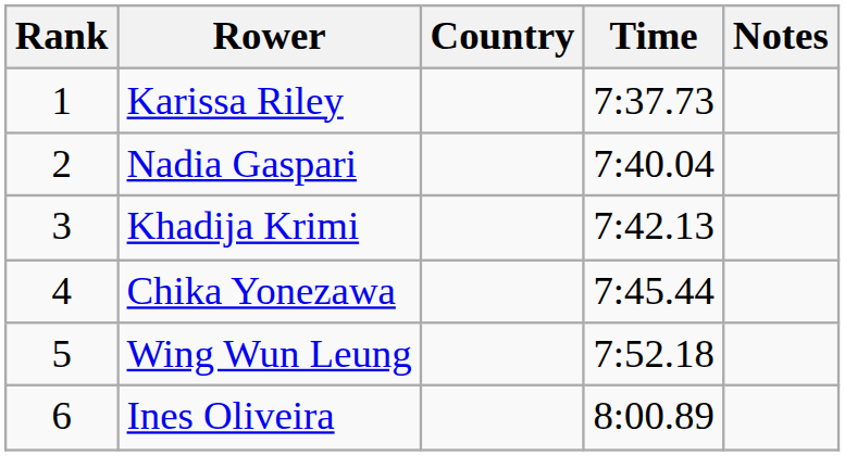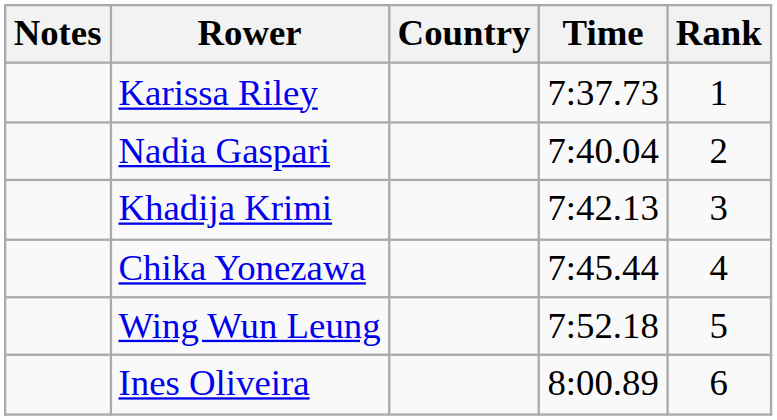columns swapped: Rank <-> Notes
